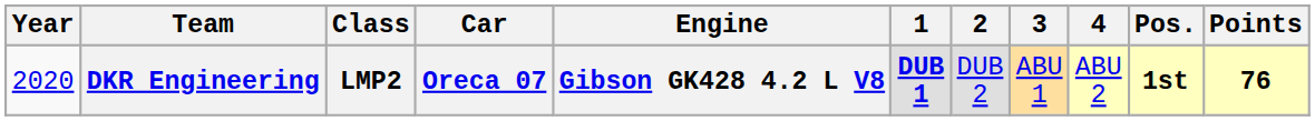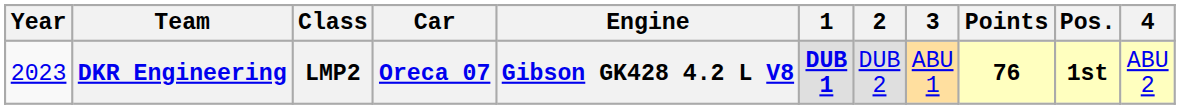columns swapped: 4 <-> Points
DKR Engineering | Year: 2020 -> 2023
